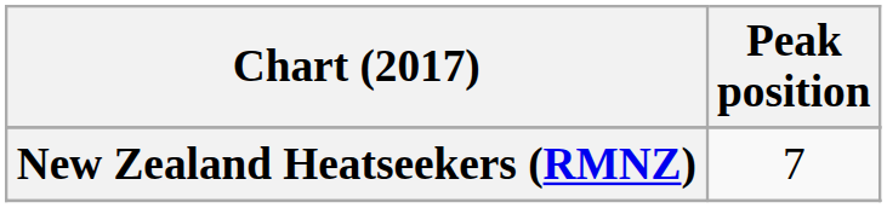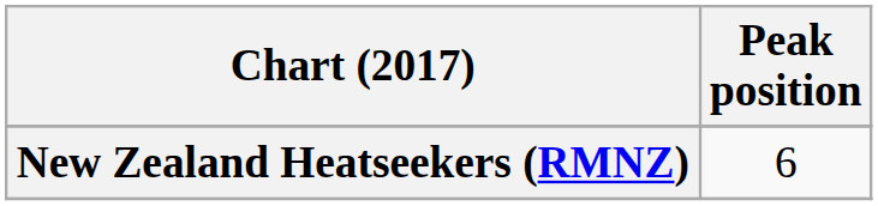New Zealand Heatseekers (RMNZ) | Peak position: 7 -> 6
